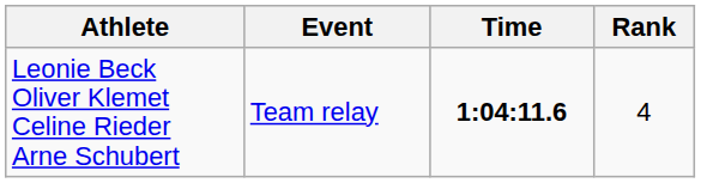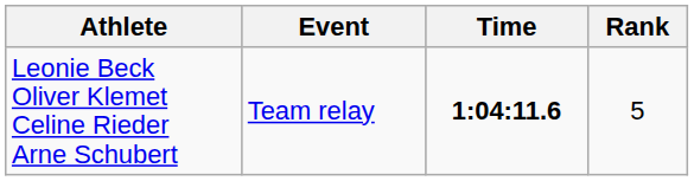Leonie Beck Oliver Klemet Celine Rieder Arne Schubert | Rank: 4 -> 5
